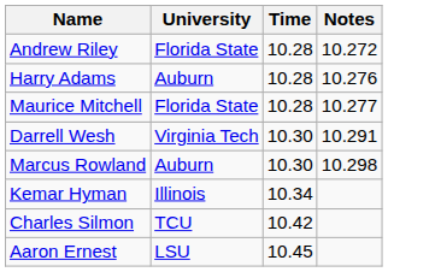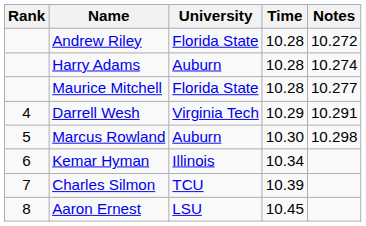+ column: Rank | 4 | 5 | 6 | 7 | 8
Harry Adams | Notes: 10.276 -> 10.274
Darrell Wesh | Time: 10.30 -> 10.29
Charles Silmon | Time: 10.42 -> 10.39
